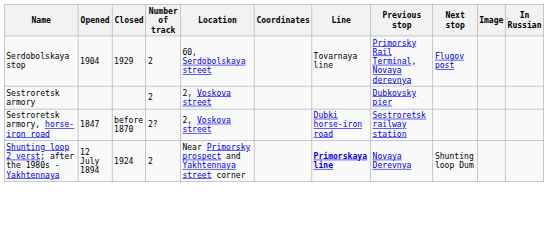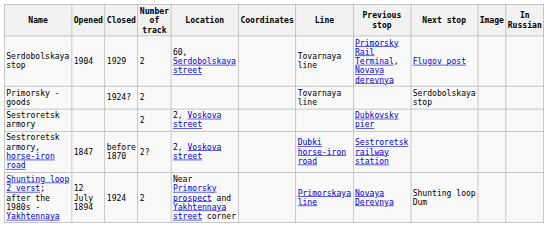+ row: Primorsky - goods | 1924? | 2 | Tovarnaya line | Serdobolskaya stop
Shunting loop 2 verst; after the 1980s - Yakhtennaya | Line: bold -> normal
